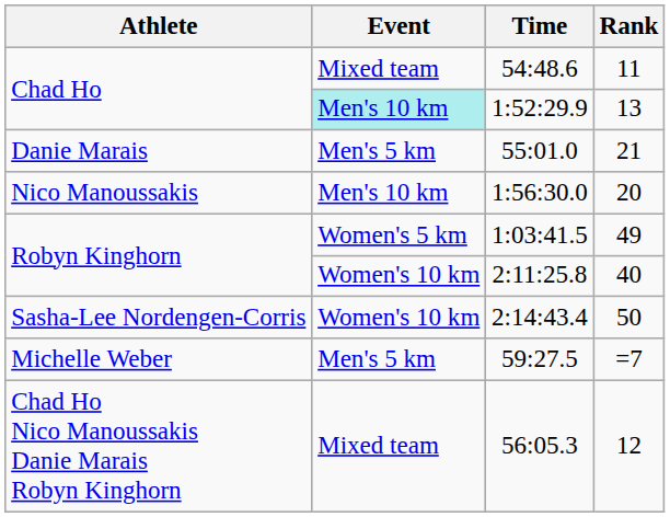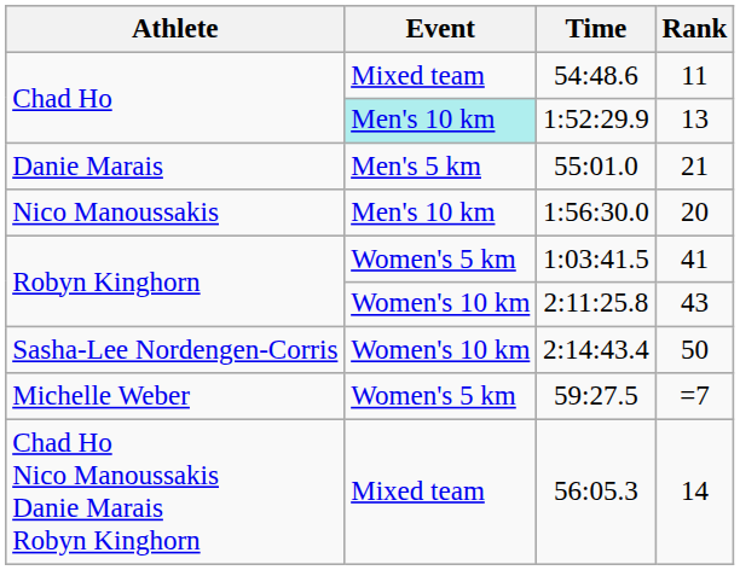1:03:41.5 | Rank: 49 -> 41
2:11:25.8 | Rank: 40 -> 43
59:27.5 | Event: Men's 5 km -> Women's 5 km
56:05.3 | Rank: 12 -> 14
